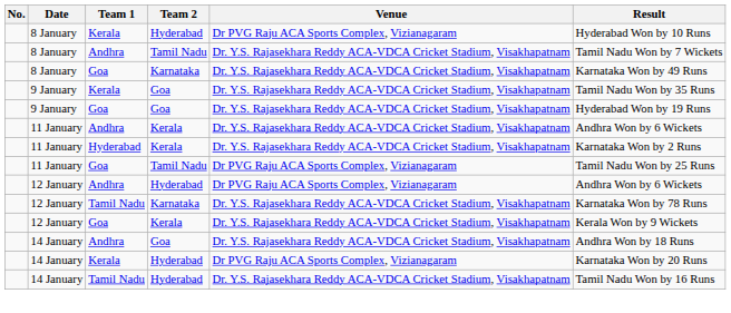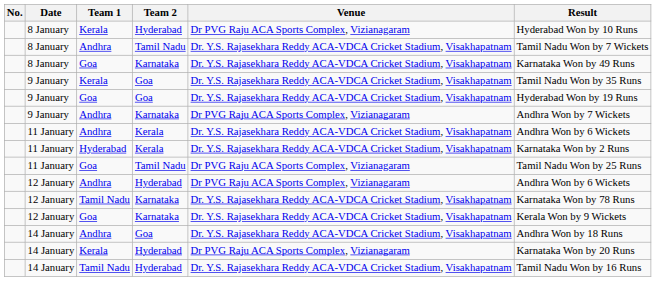+ row: 9 January | Andhra | Karnataka | Dr PVG Raju ACA Sports Complex, Vizianagaram | Andhra Won by 7 Wickets
12 January / Goa | Team 2: Kerala -> Karnataka
